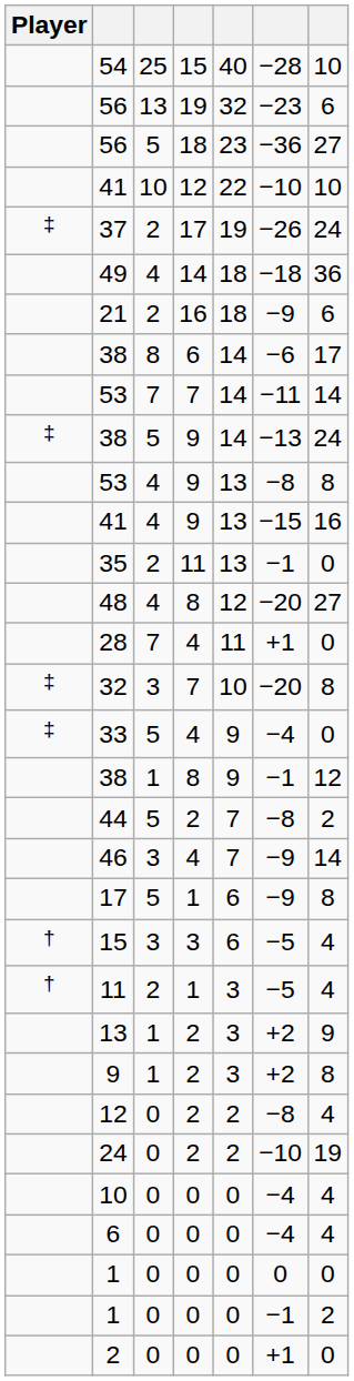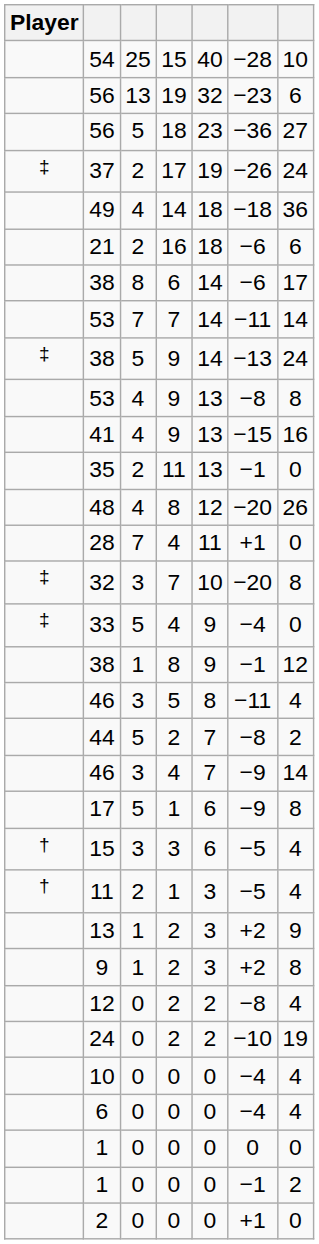- row: 41 | 10 | 12 | 22 | −10 | 10
21 | column 6: −9 -> −6
48 | column 7: 27 -> 26
+ row: 46 | 3 | 5 | 8 | −11 | 4
